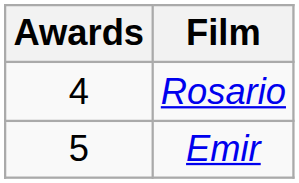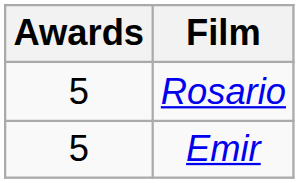Rosario | Awards: 4 -> 5
